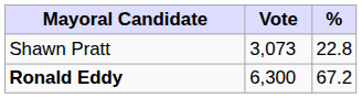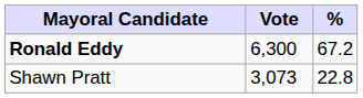rows swapped: Ronald Eddy <-> Shawn Pratt
